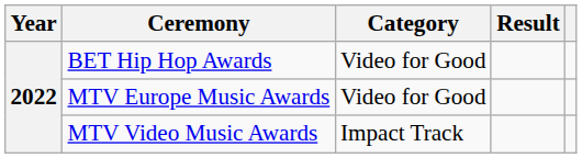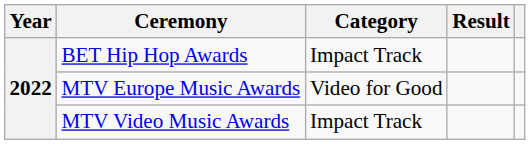BET Hip Hop Awards | Category: Video for Good -> Impact Track
